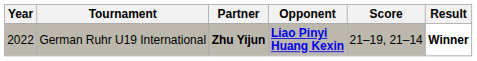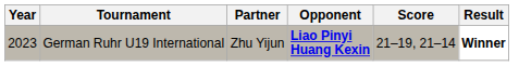German Ruhr U19 International | Year: 2022 -> 2023
German Ruhr U19 International | Partner: bold -> normal
